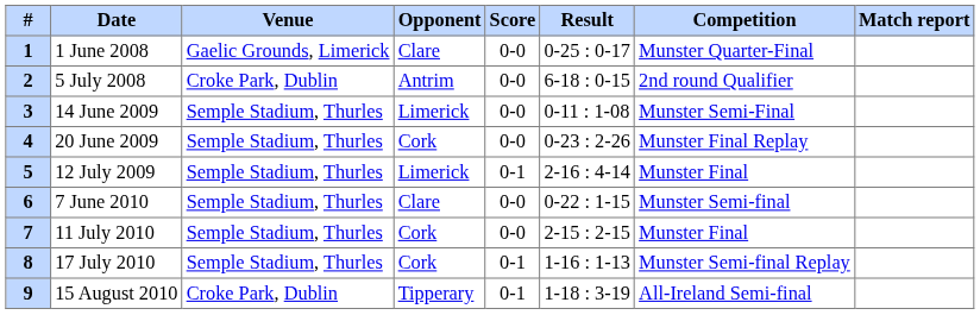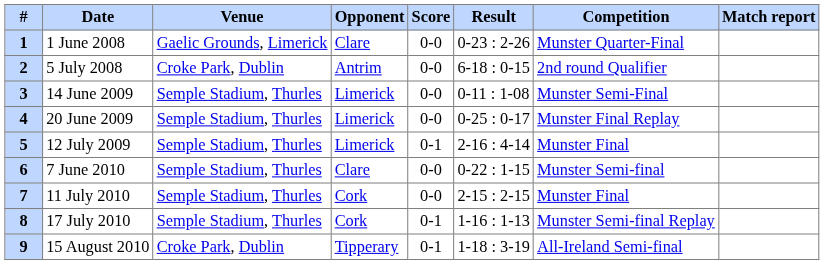1 June 2008 | Result: 0-25 : 0-17 -> 0-23 : 2-26
20 June 2009 | Opponent: Cork -> Limerick
20 June 2009 | Result: 0-23 : 2-26 -> 0-25 : 0-17
